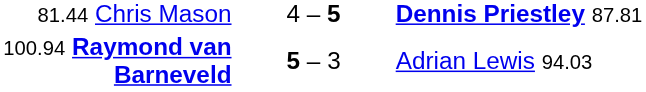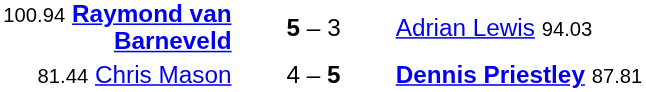rows swapped: 100.94 Raymond van Barneveld <-> 81.44 Chris Mason
